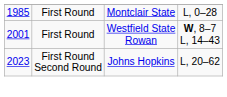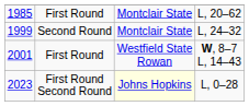1985 | column 4: L, 0–28 -> L, 20–62
+ row: 1999 | Second Round | Montclair State | L, 24–32
2023 | column 3: no background -> lightyellow background
2023 | column 4: L, 20–62 -> L, 0–28
